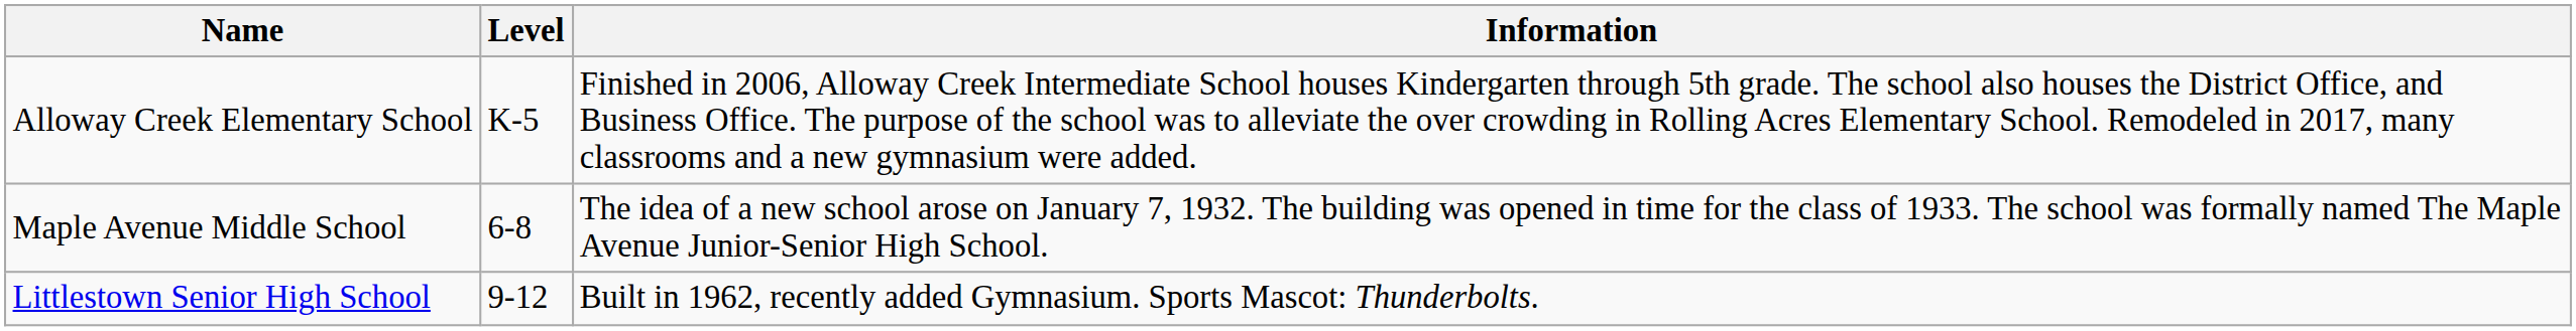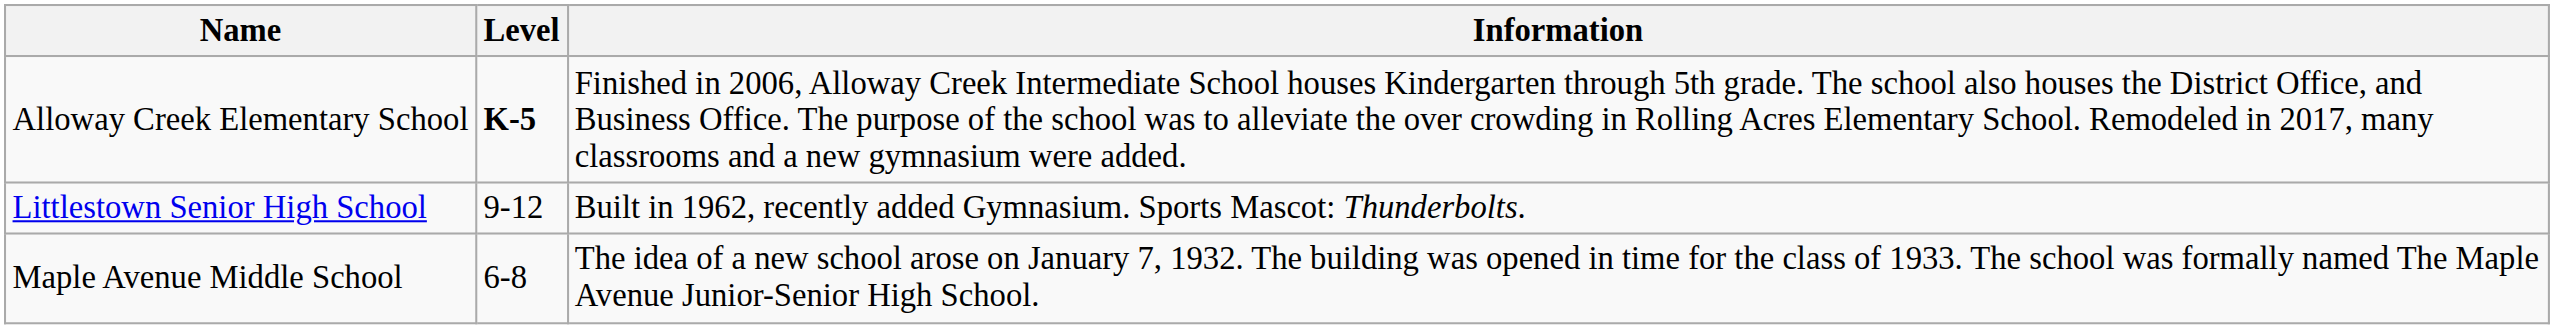Alloway Creek Elementary School | Level: normal -> bold
rows swapped: Maple Avenue Middle School <-> Littlestown Senior High School
